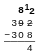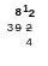- row: − | 3 | 0 | 8
